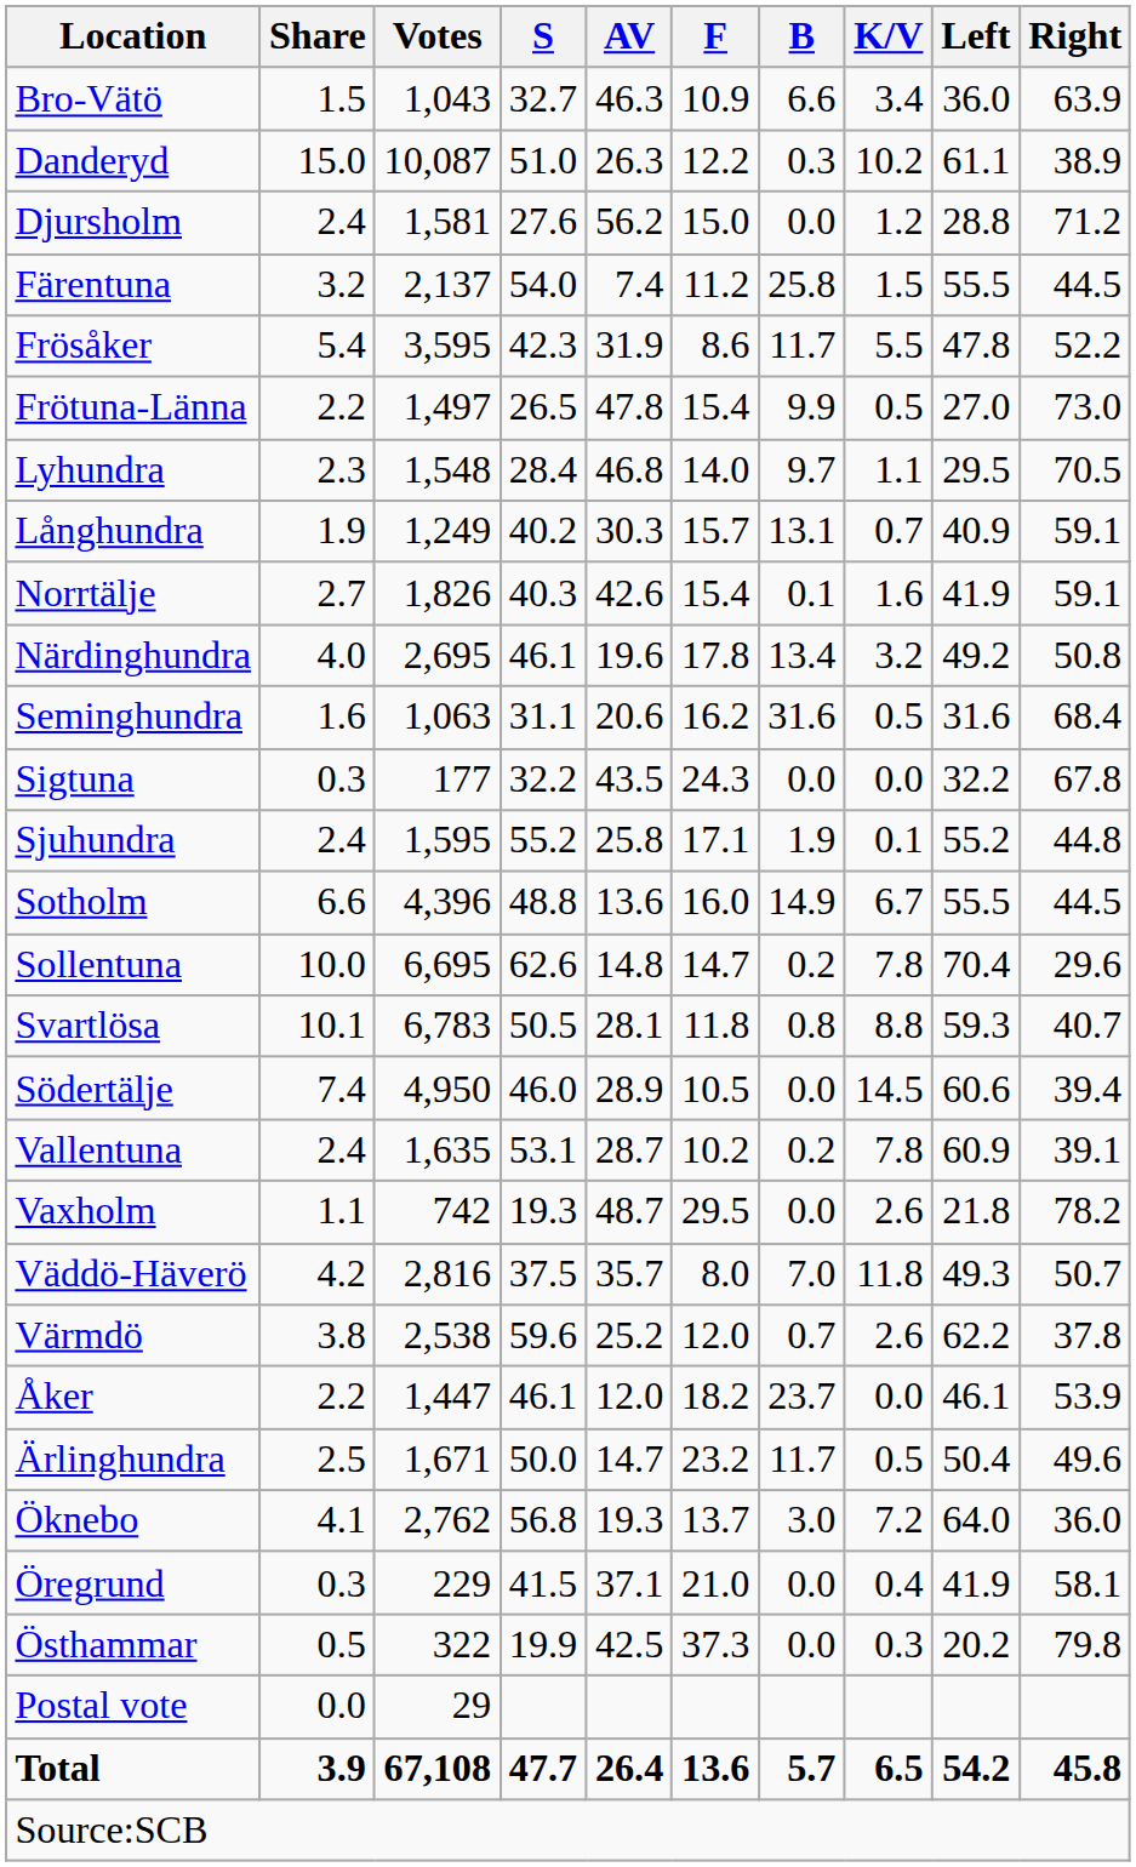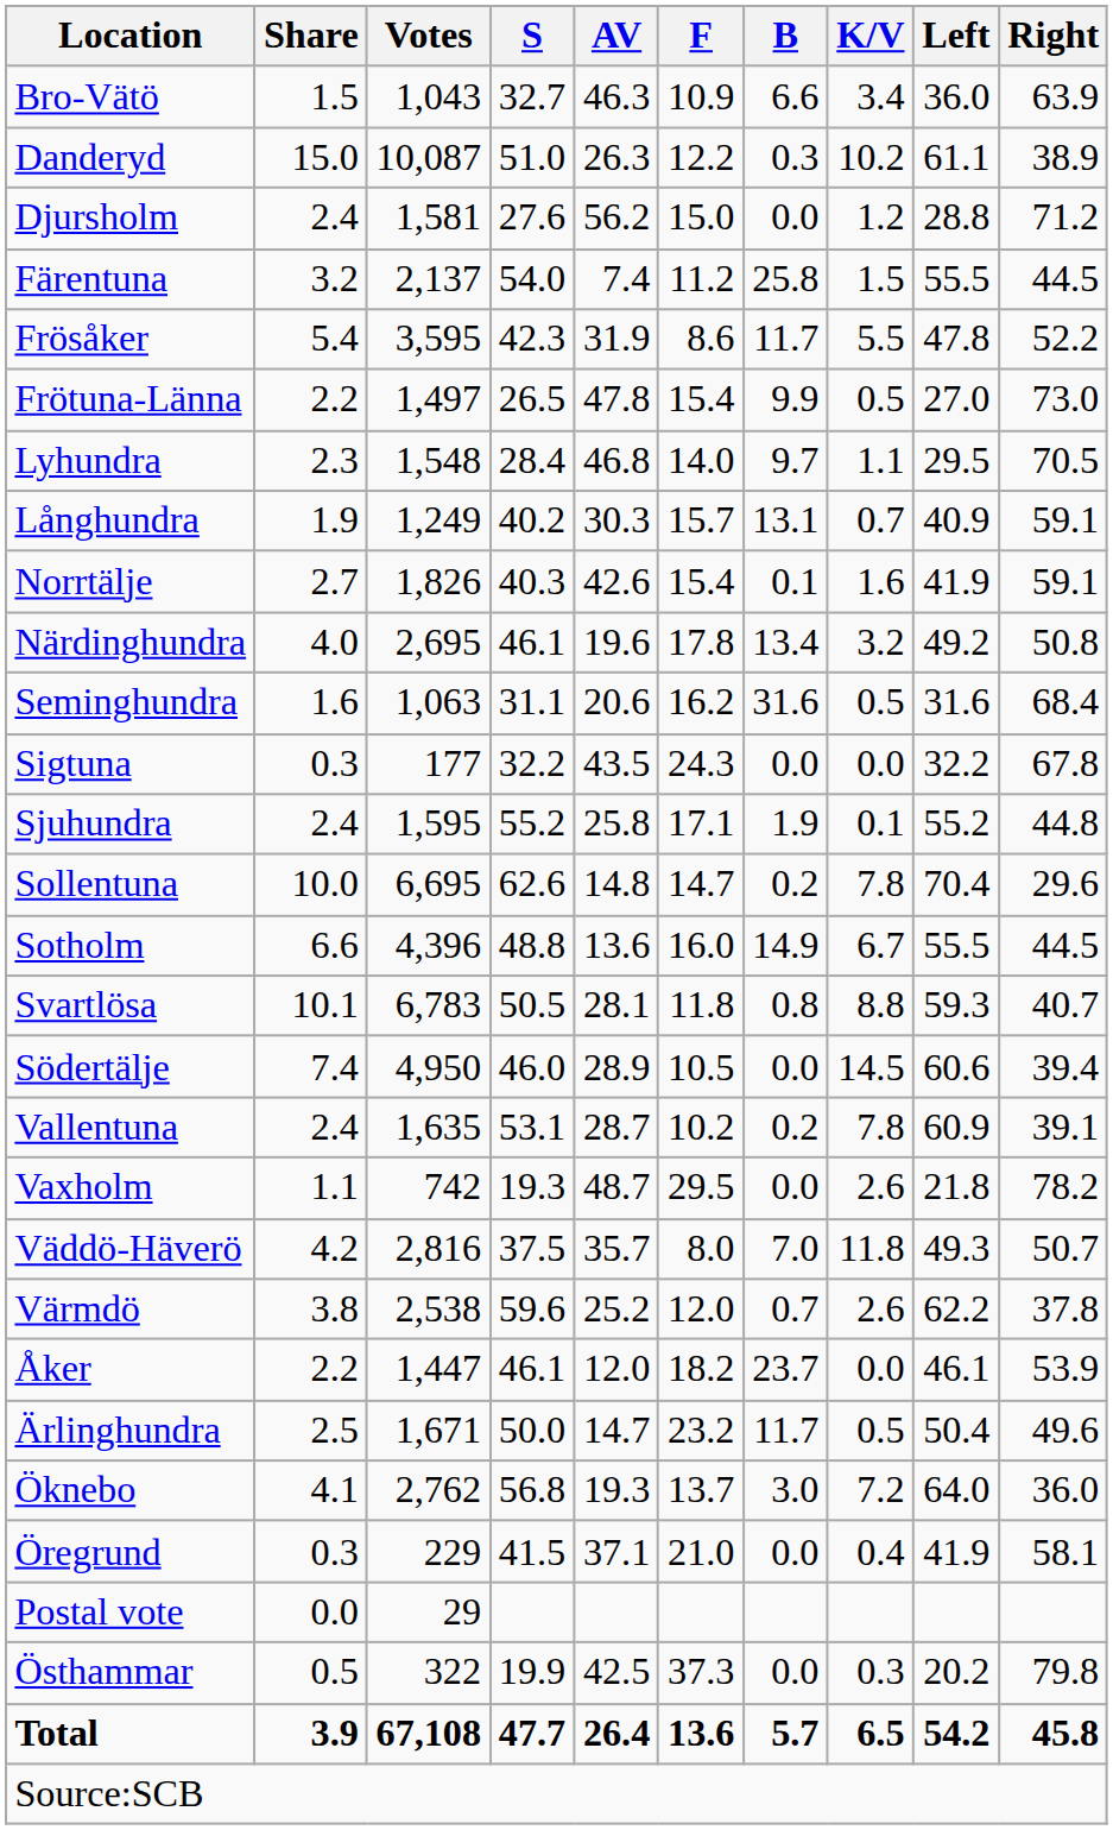rows swapped: Sollentuna <-> Sotholm
rows swapped: Östhammar <-> Postal vote
